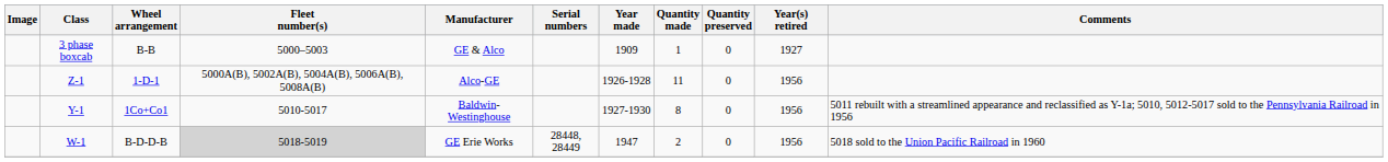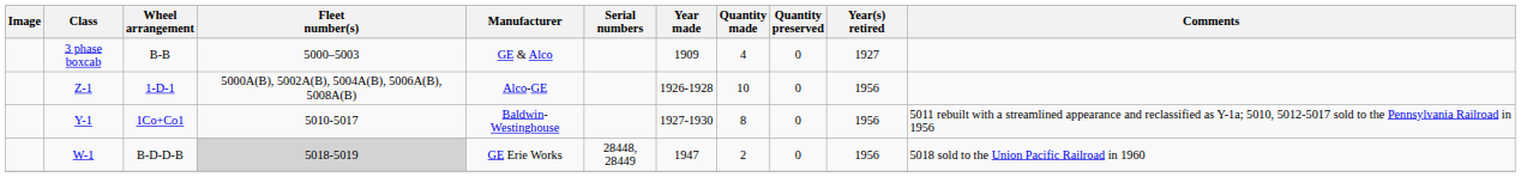B-B | Quantity made: 1 -> 4
1-D-1 | Quantity made: 11 -> 10
